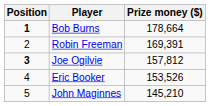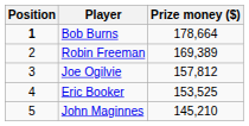Robin Freeman | Prize money ($): 169,391 -> 169,389
Joe Ogilvie | Position: bold -> normal
Eric Booker | Prize money ($): 153,526 -> 153,525
